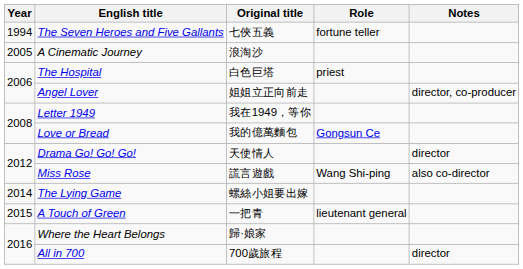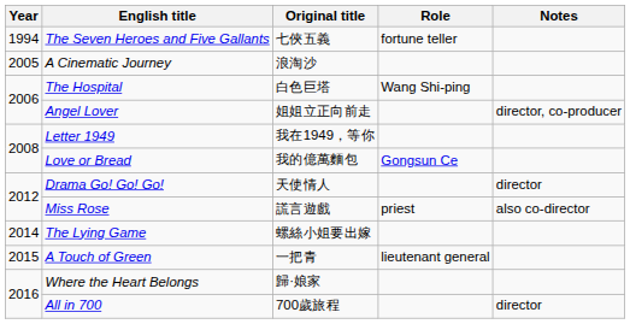The Hospital | Role: priest -> Wang Shi-ping
Miss Rose | Role: Wang Shi-ping -> priest
